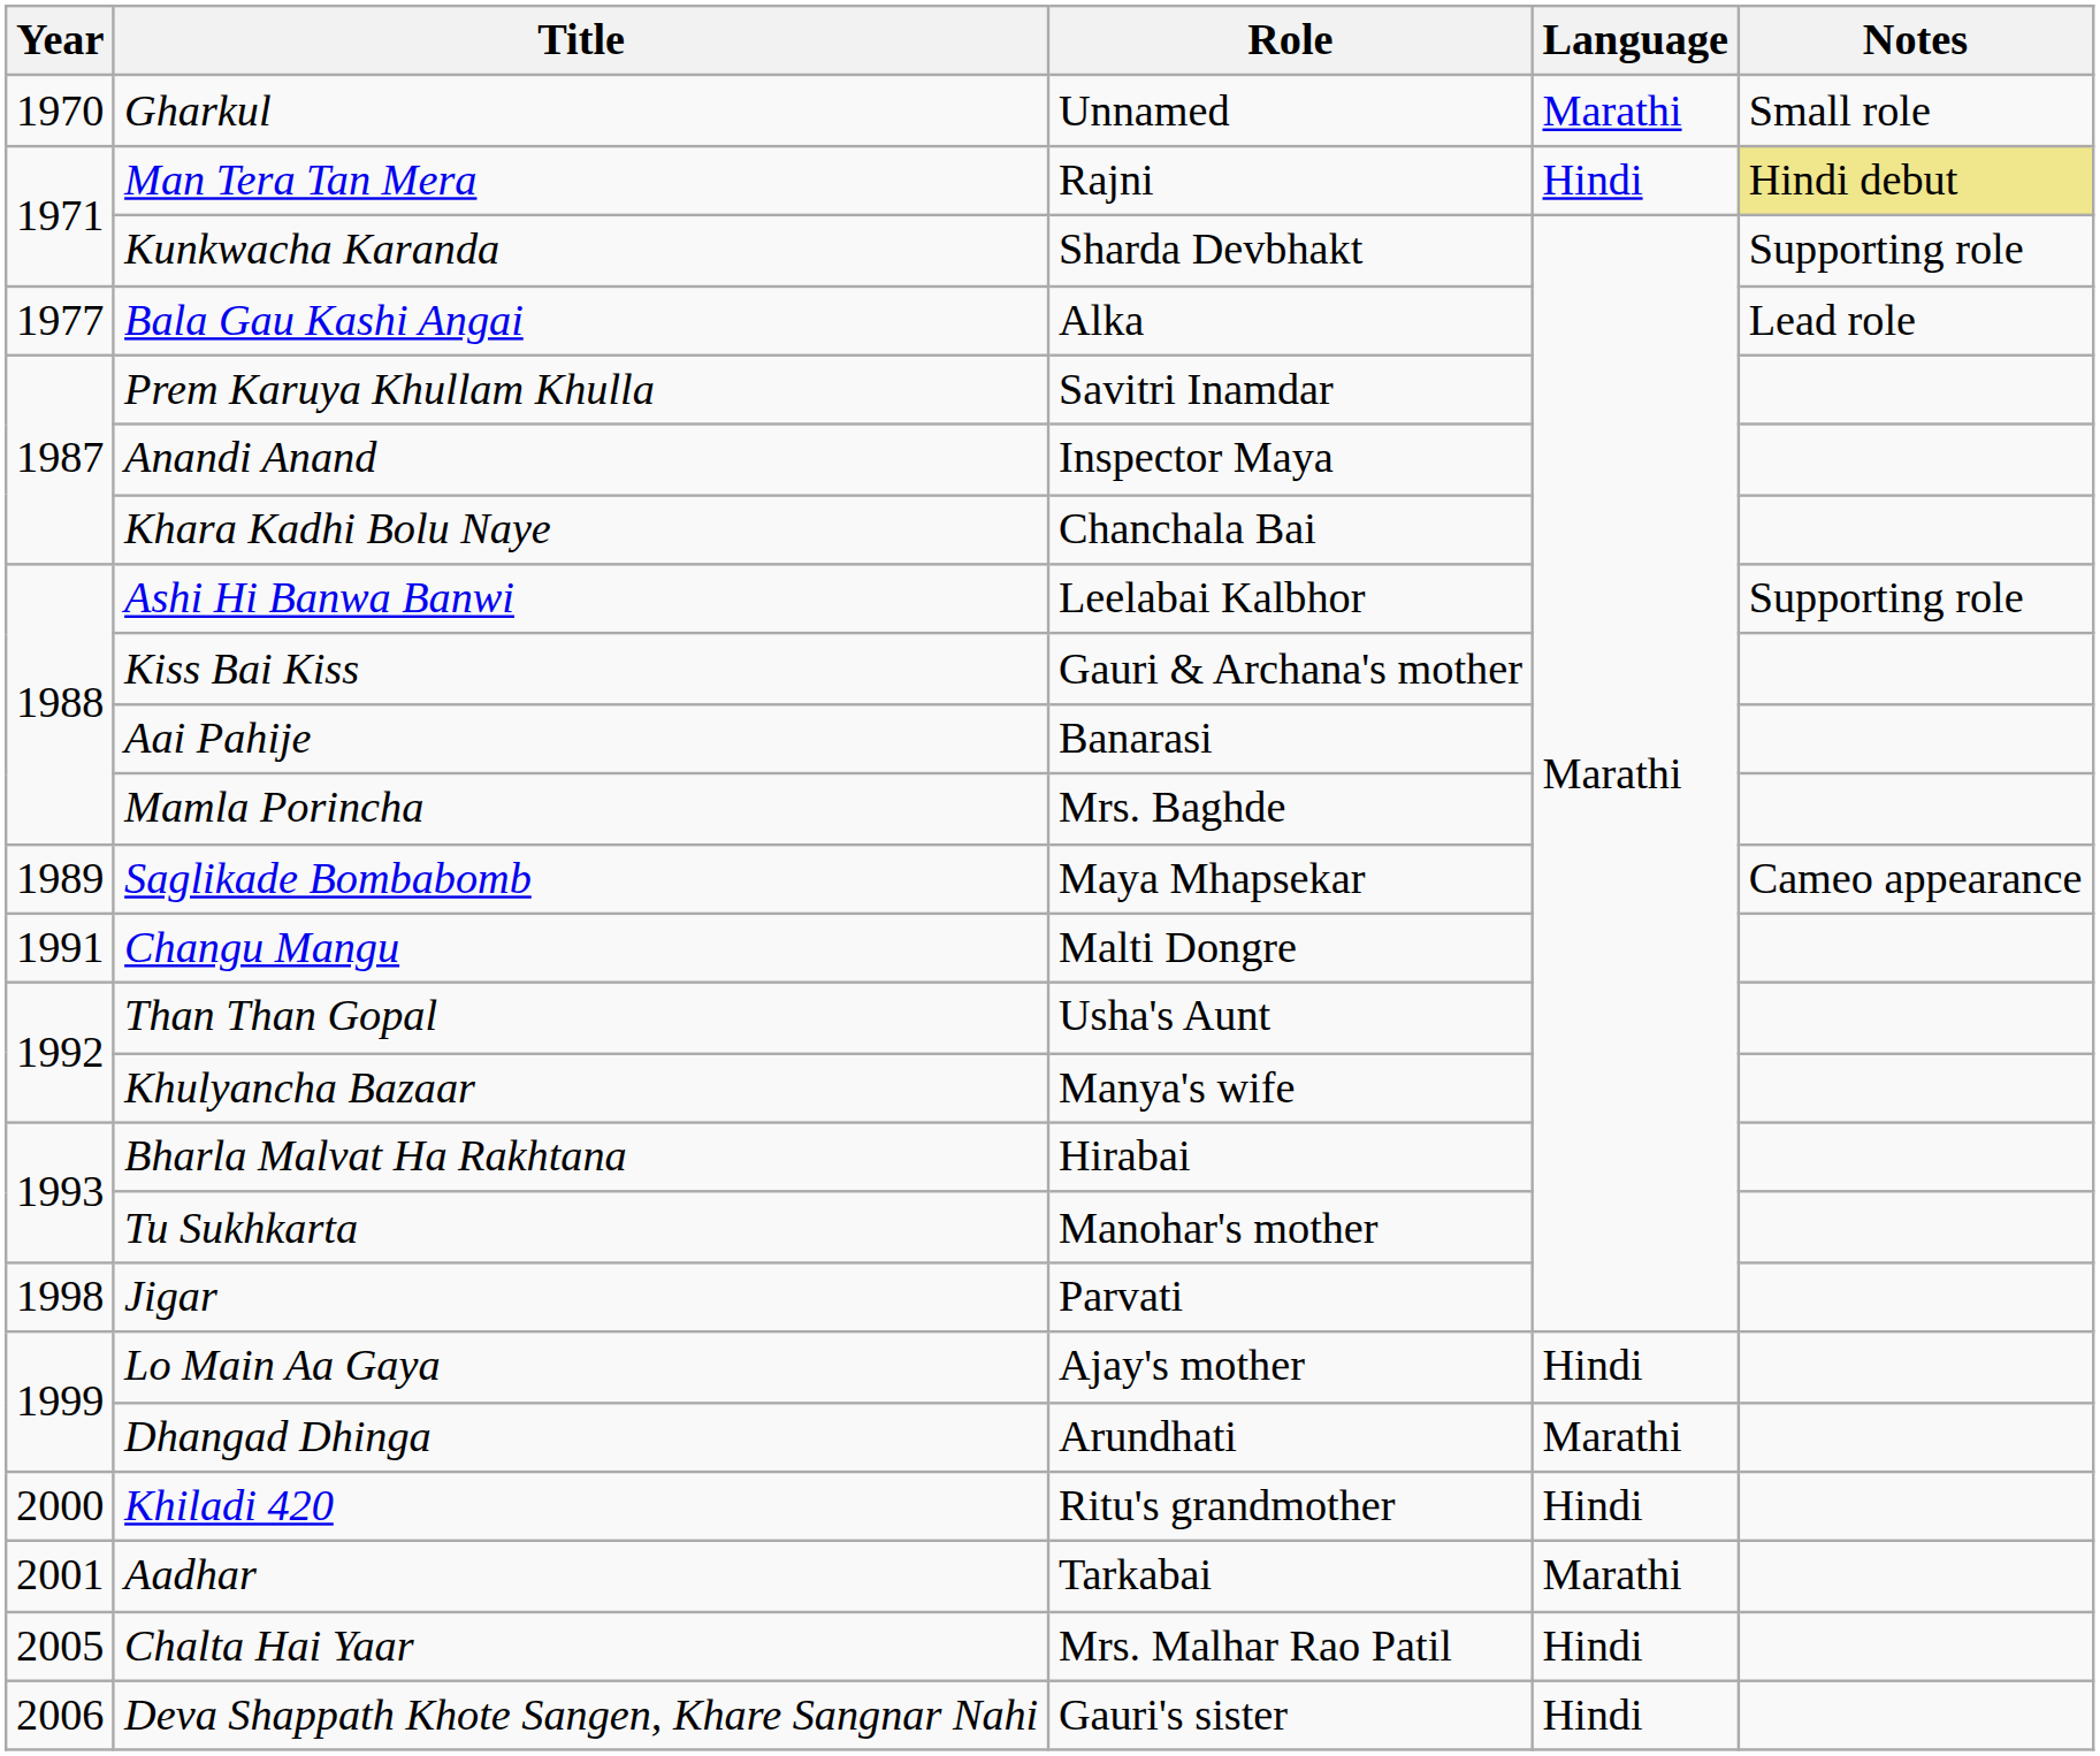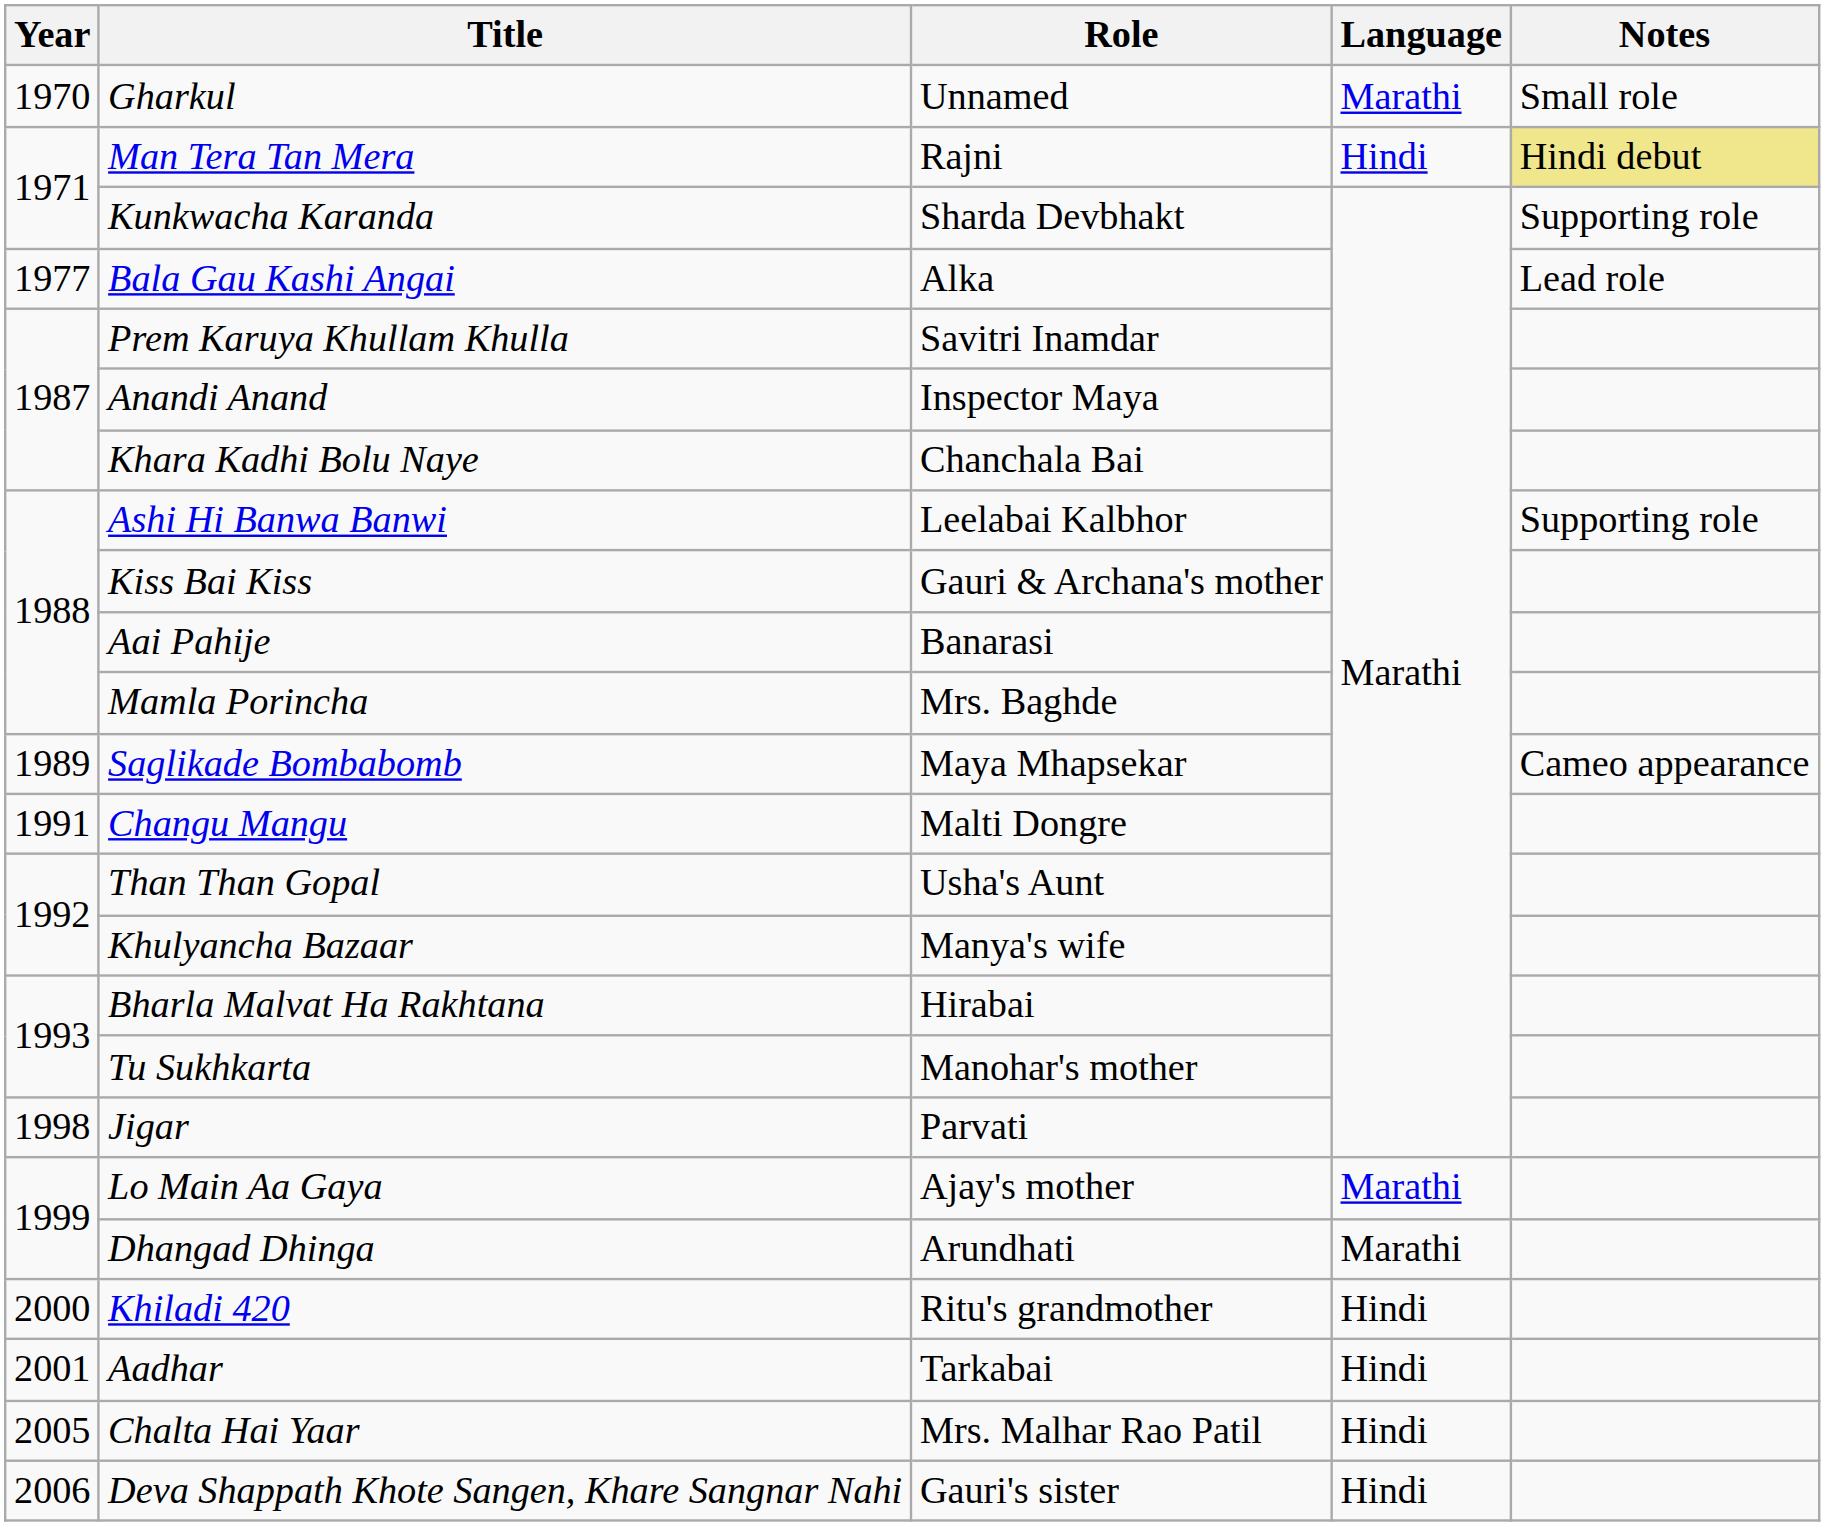Lo Main Aa Gaya | Language: Hindi -> Marathi
Aadhar | Language: Marathi -> Hindi
